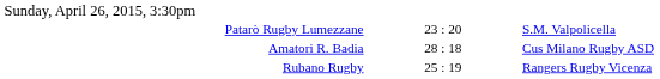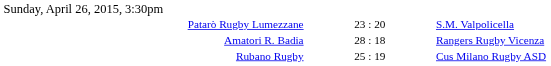Amatori R. Badia | column 3: Cus Milano Rugby ASD -> Rangers Rugby Vicenza
Rubano Rugby | column 3: Rangers Rugby Vicenza -> Cus Milano Rugby ASD
